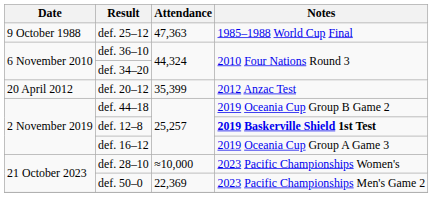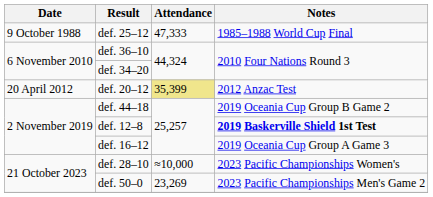def. 25–12 | Attendance: 47,363 -> 47,333
def. 20–12 | Attendance: no background -> khaki background
def. 50–0 | Attendance: 22,369 -> 23,269
